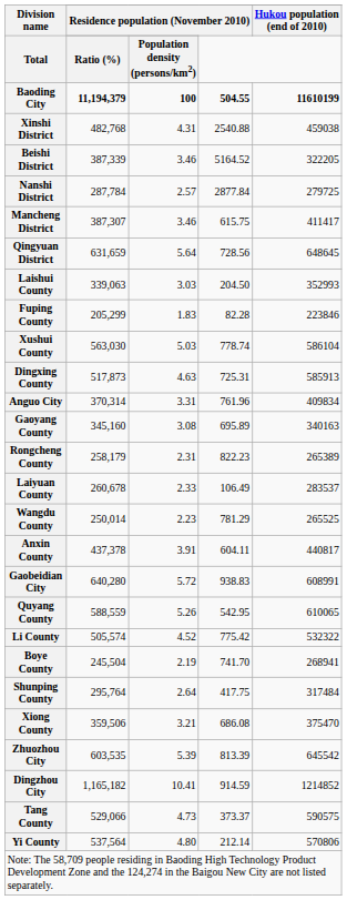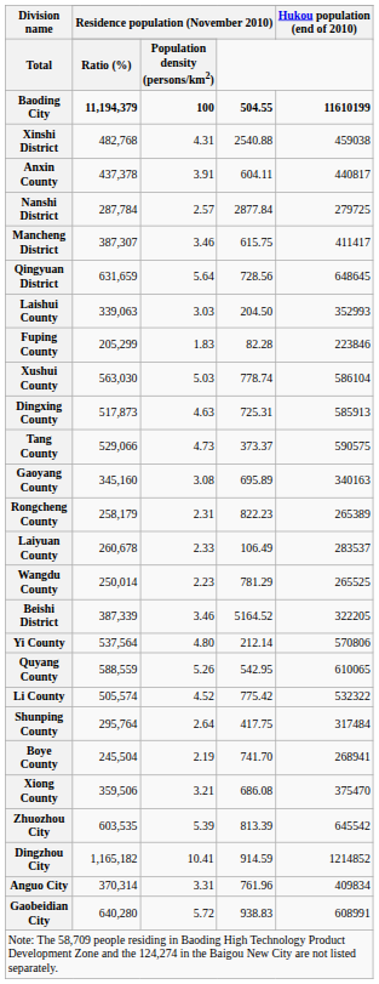rows swapped: Beishi District <-> Anxin County
rows swapped: Tang County <-> Anguo City
rows swapped: Yi County <-> Gaobeidian City
rows swapped: Shunping County <-> Boye County
